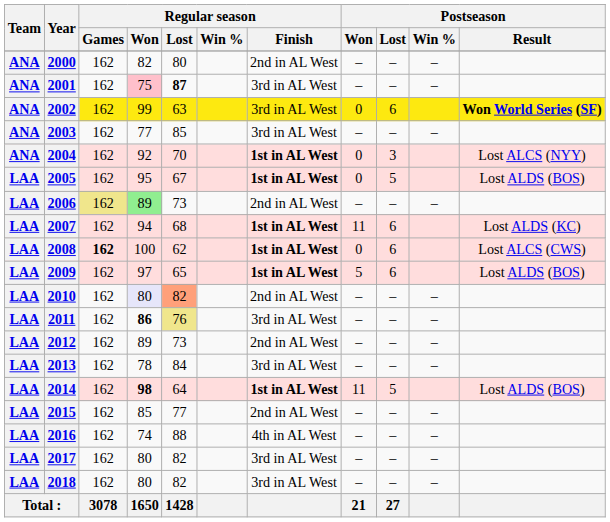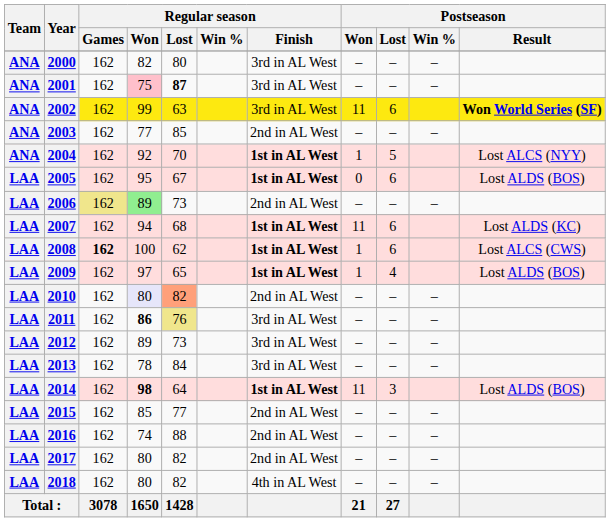2000 | Regular season / Finish: 2nd in AL West -> 3rd in AL West
2002 | Postseason / Won: 0 -> 11
2003 | Regular season / Finish: 3rd in AL West -> 2nd in AL West
2004 | Postseason / Won: 0 -> 1
2004 | Postseason / Lost: 3 -> 5
2005 | Postseason / Lost: 5 -> 6
2008 | Postseason / Won: 0 -> 1
2009 | Postseason / Won: 5 -> 1
2009 | Postseason / Lost: 6 -> 4
2012 | Regular season / Finish: 2nd in AL West -> 3rd in AL West
2014 | Postseason / Lost: 5 -> 3
2016 | Regular season / Finish: 4th in AL West -> 2nd in AL West
2017 | Regular season / Finish: 3rd in AL West -> 2nd in AL West
2018 | Regular season / Finish: 3rd in AL West -> 4th in AL West
